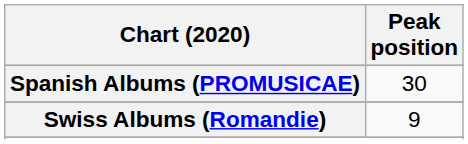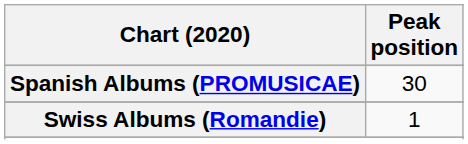Swiss Albums (Romandie) | Peak position: 9 -> 1
